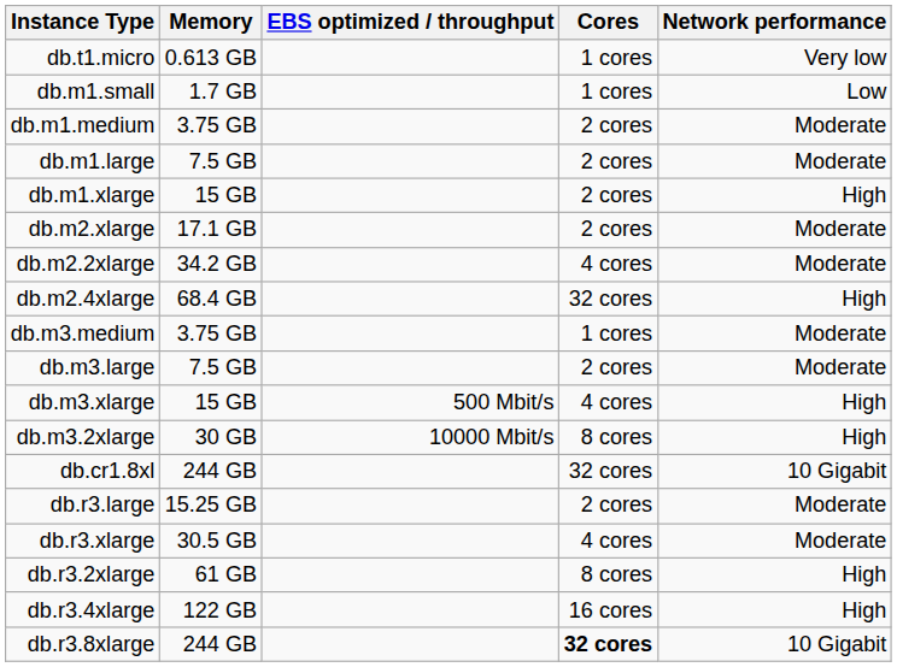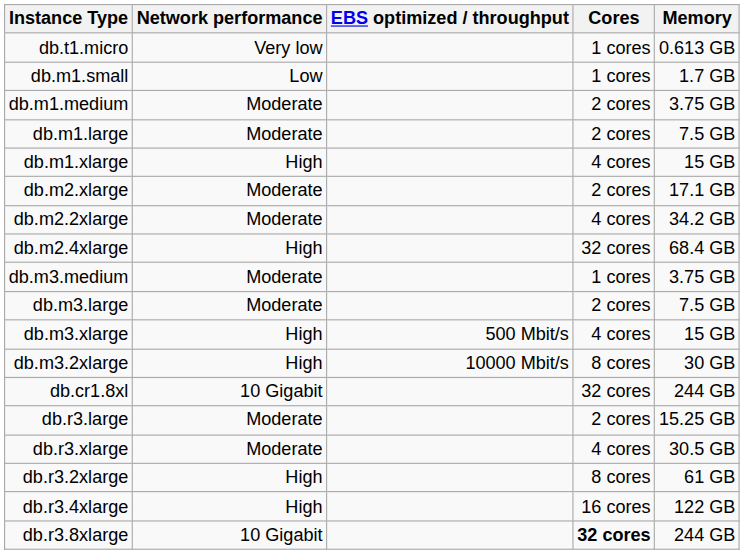columns swapped: Memory <-> Network performance
db.m1.xlarge | Cores: 2 cores -> 4 cores
